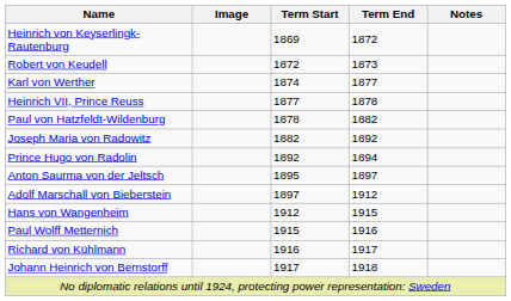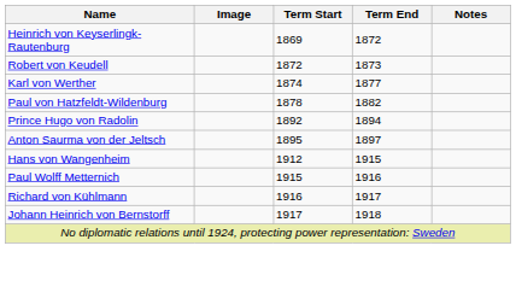- row: Heinrich VII, Prince Reuss | 1877 | 1878
- row: Joseph Maria von Radowitz | 1882 | 1892
- row: Adolf Marschall von Bieberstein | 1897 | 1912
